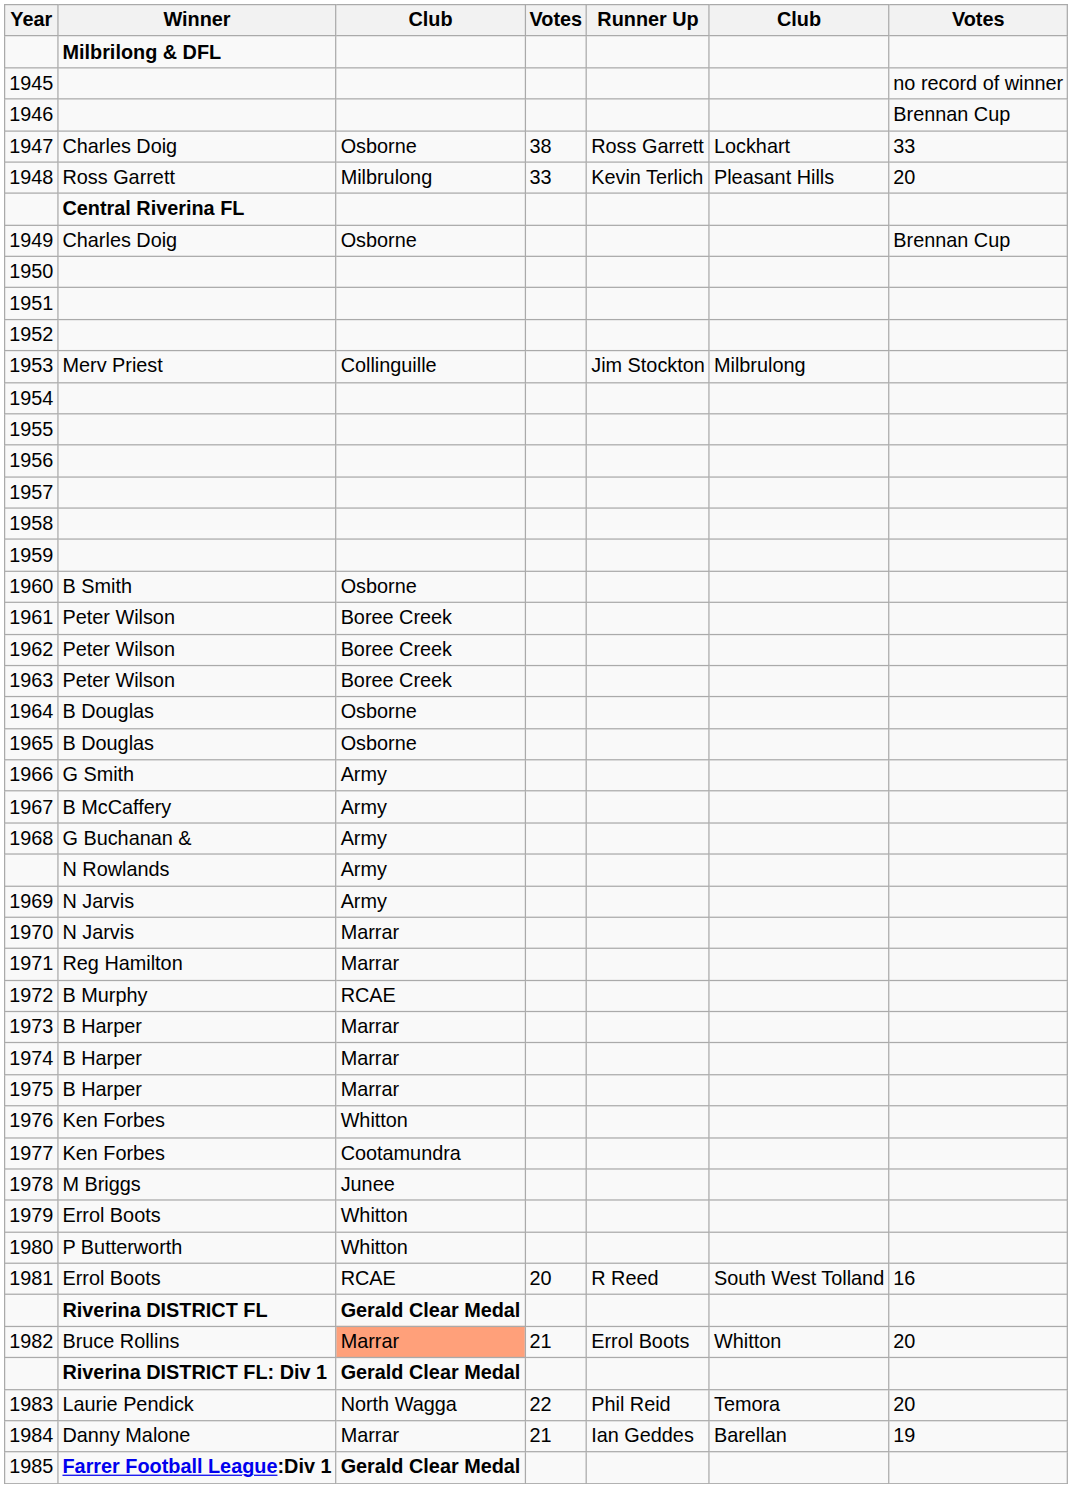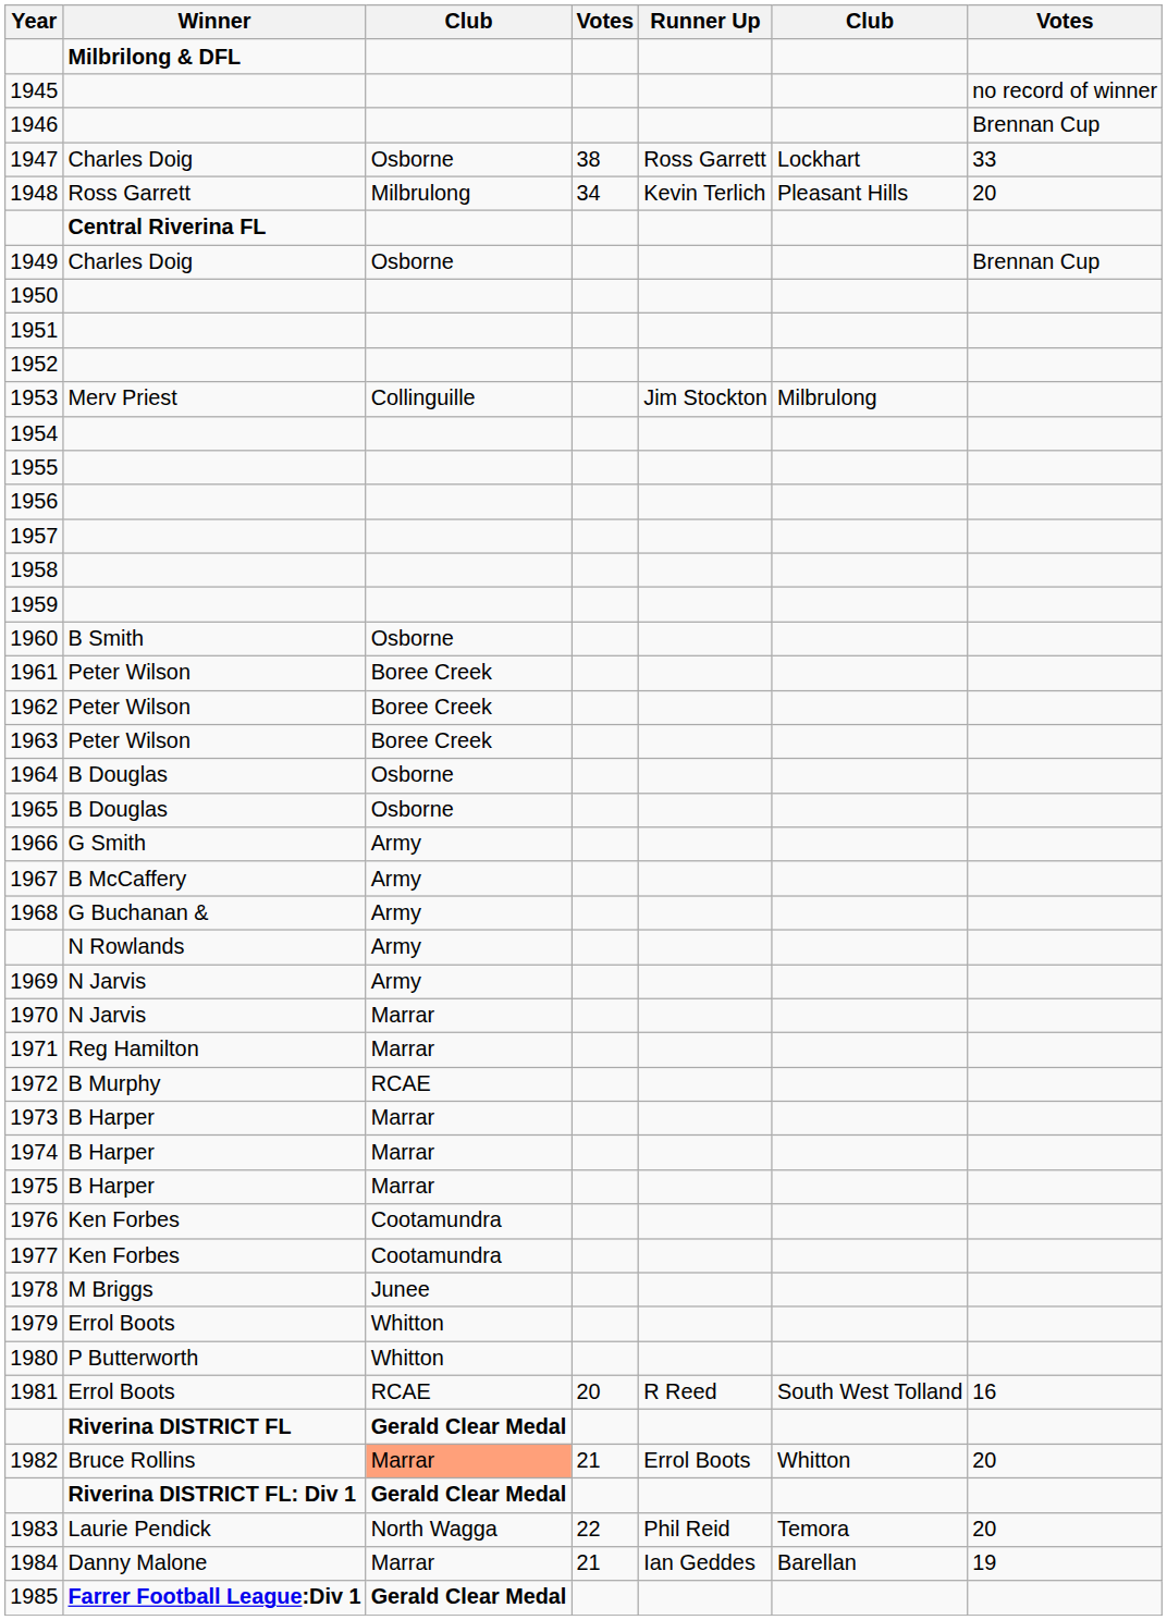1948 | column 4: 33 -> 34
1976 | column 3: Whitton -> Cootamundra
